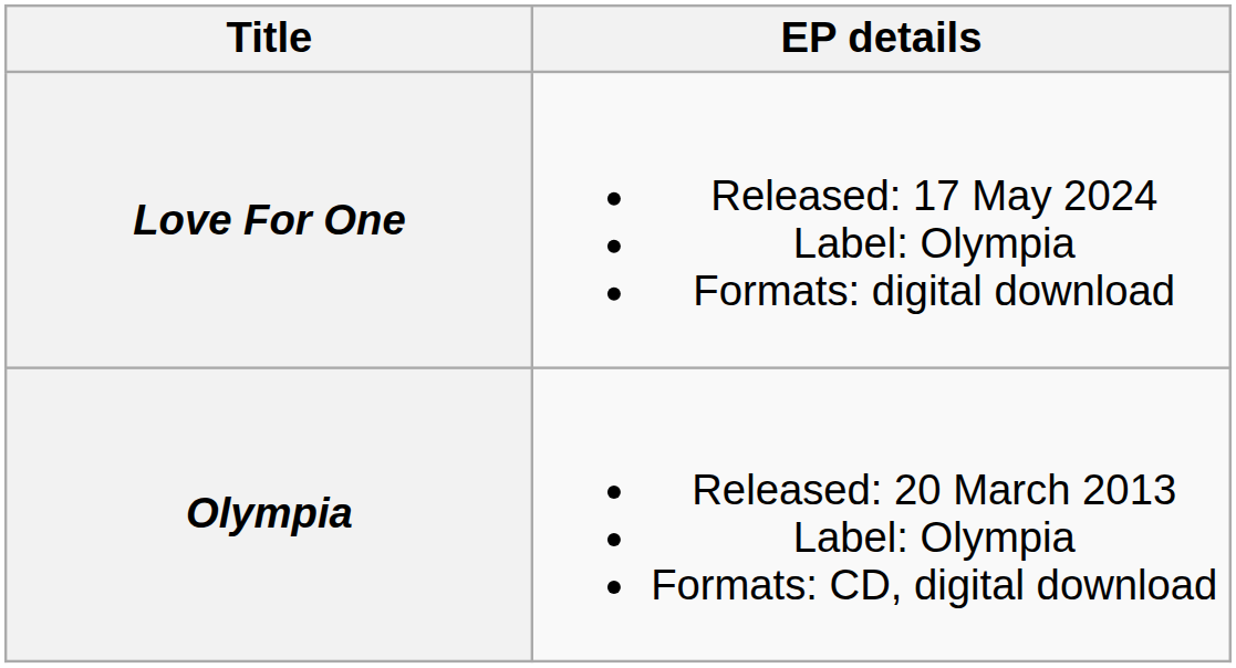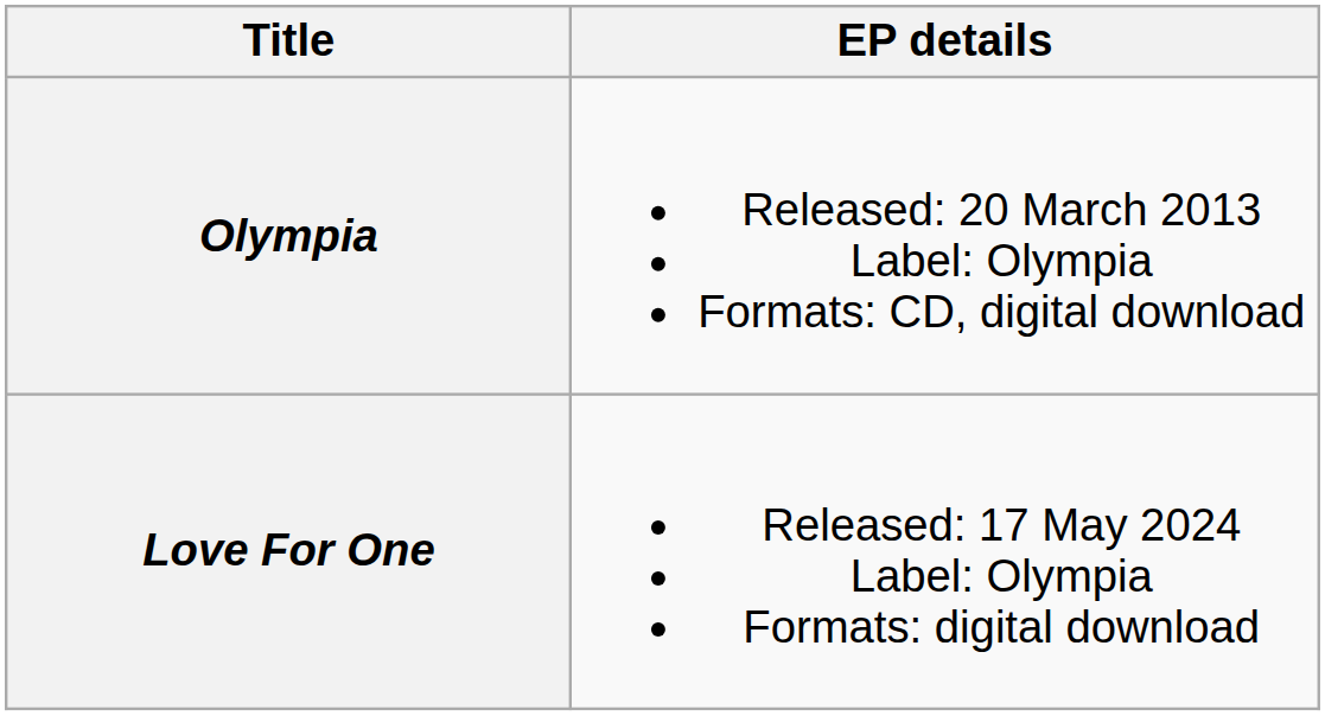rows swapped: Olympia <-> Love For One
